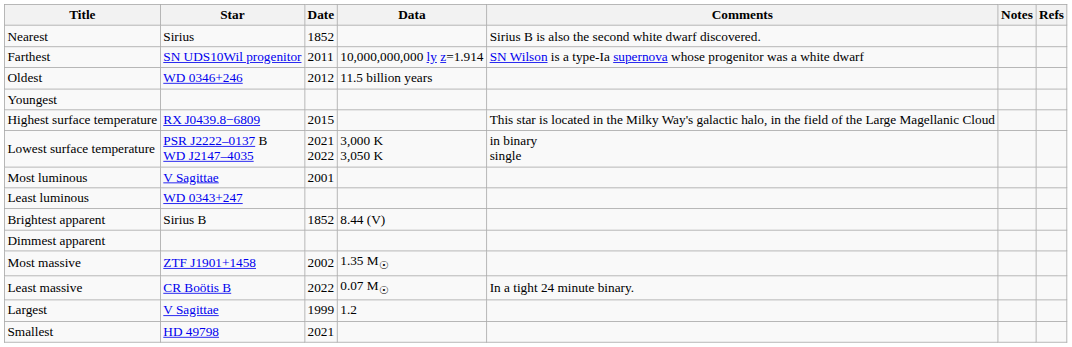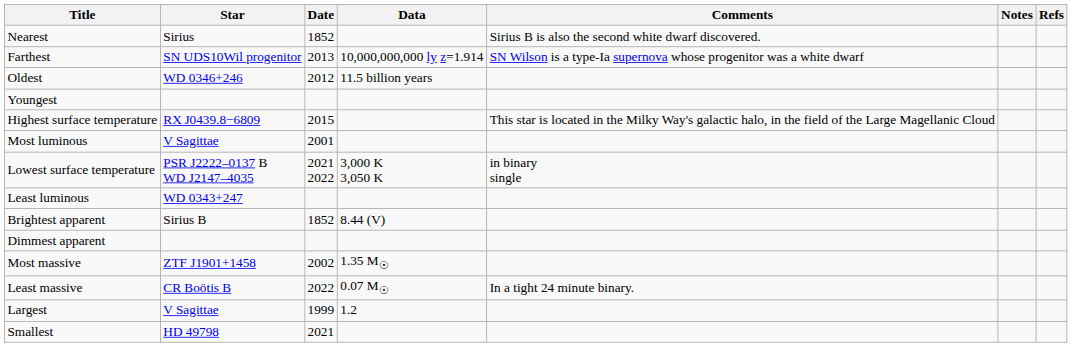Farthest | Date: 2011 -> 2013
rows swapped: Lowest surface temperature <-> Most luminous
